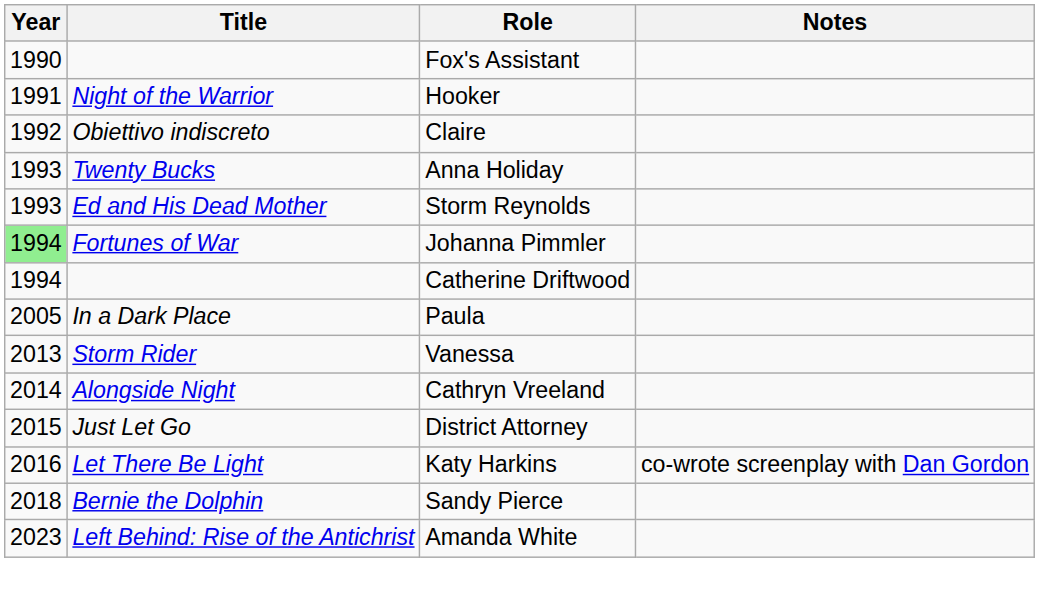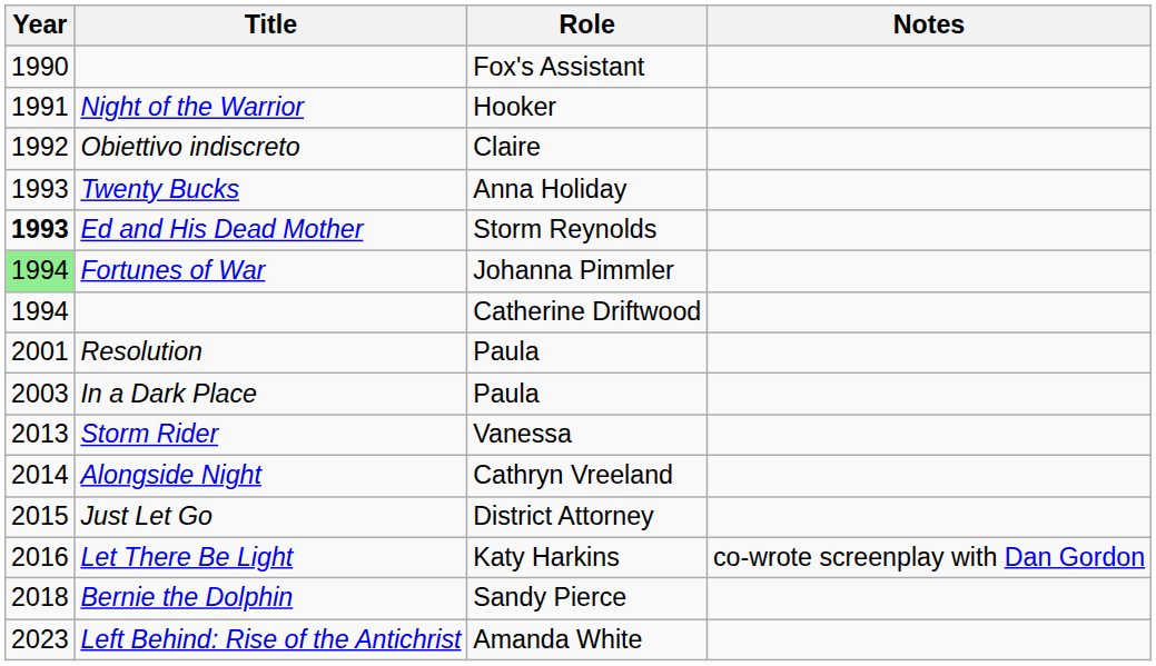Ed and His Dead Mother | Year: normal -> bold
+ row: 2001 | Resolution | Paula
In a Dark Place | Year: 2005 -> 2003
